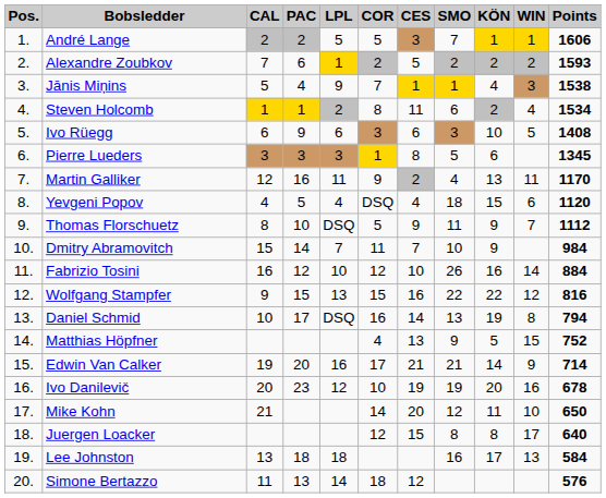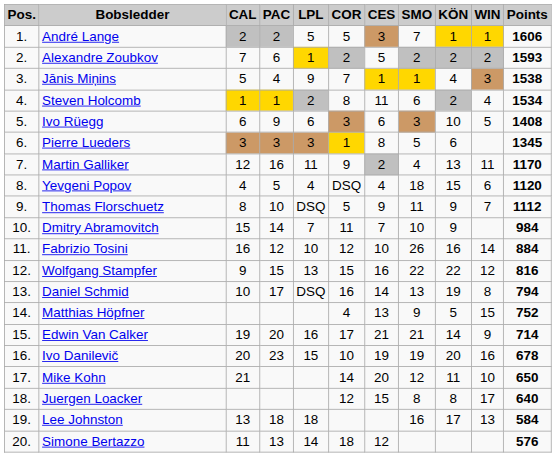Ivo Danilevič | LPL: 12 -> 15
